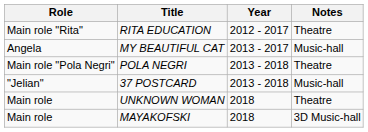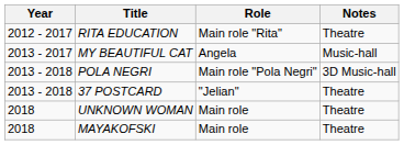columns swapped: Year <-> Role
POLA NEGRI | Notes: Theatre -> 3D Music-hall
37 POSTCARD | Notes: Music-hall -> Theatre
MAYAKOFSKI | Notes: 3D Music-hall -> Theatre
